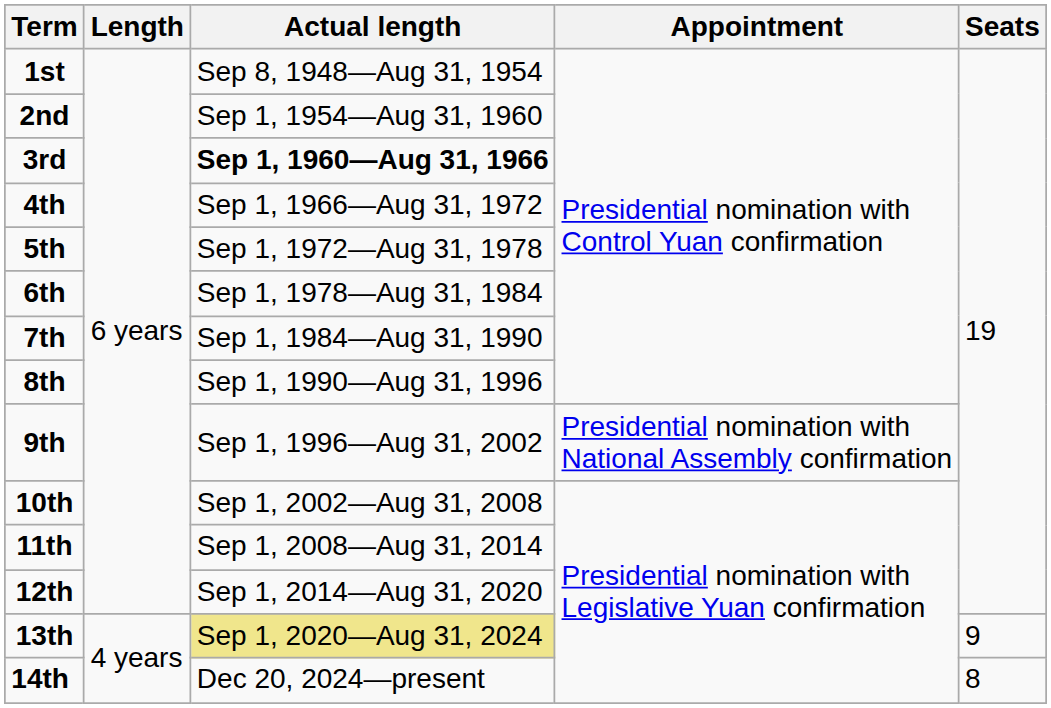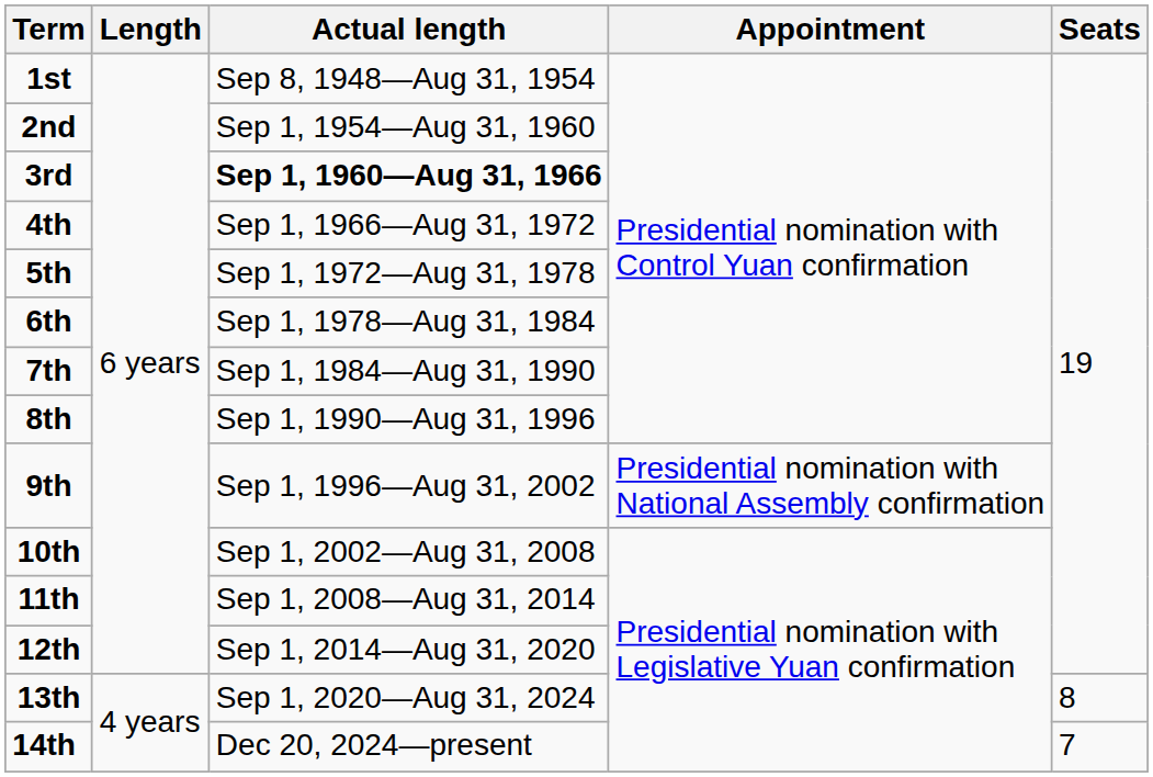13th | Actual length: khaki background -> no background
13th | Seats: 9 -> 8
14th | Seats: 8 -> 7
